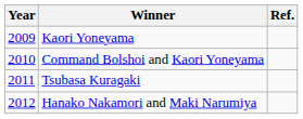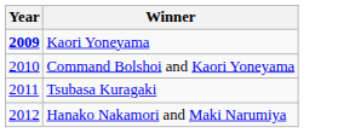- column: Ref.
Kaori Yoneyama | Year: normal -> bold
